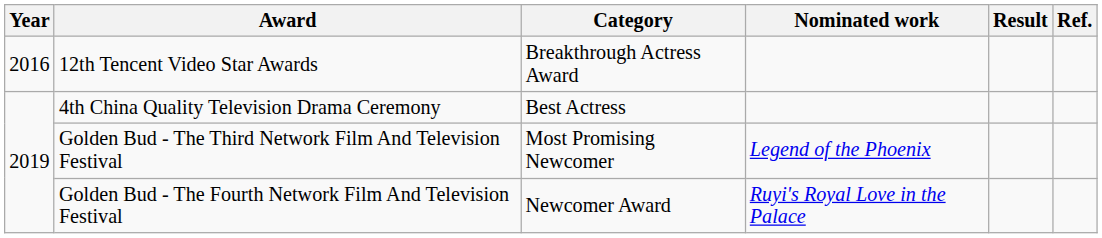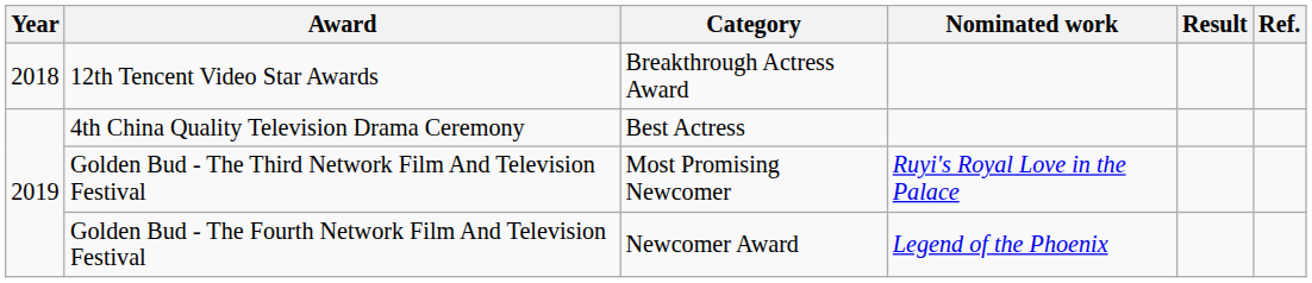12th Tencent Video Star Awards | Year: 2016 -> 2018
Golden Bud - The Third Network Film And Television Festival | Nominated work: Legend of the Phoenix -> Ruyi's Royal Love in the Palace
Golden Bud - The Fourth Network Film And Television Festival | Nominated work: Ruyi's Royal Love in the Palace -> Legend of the Phoenix
